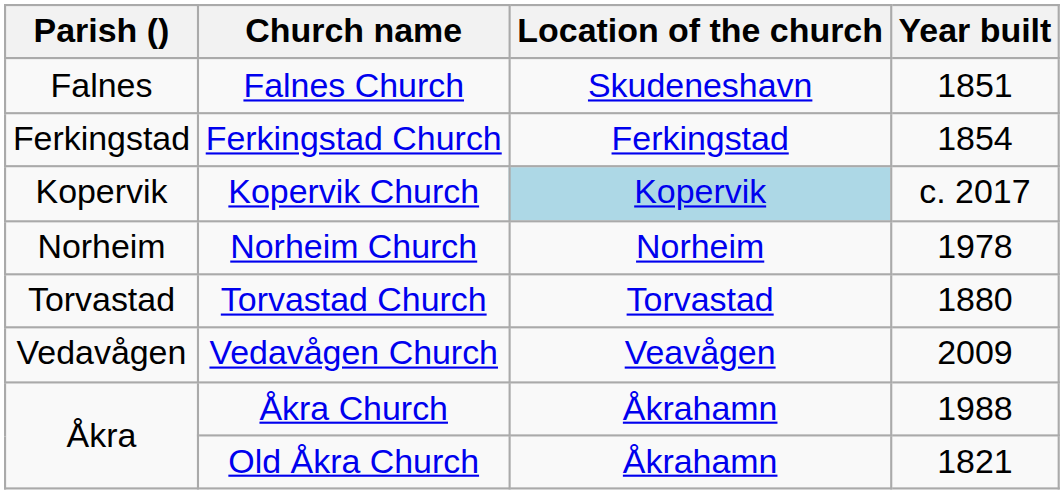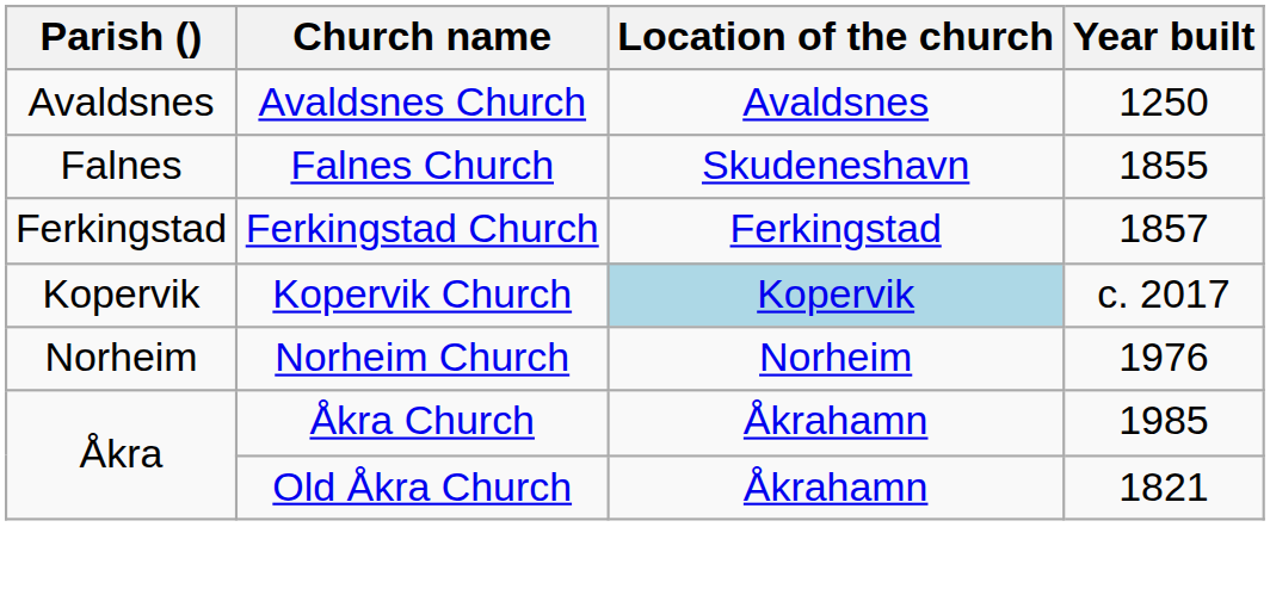+ row: Avaldsnes | Avaldsnes Church | Avaldsnes | 1250
Falnes Church | Year built: 1851 -> 1855
Ferkingstad Church | Year built: 1854 -> 1857
Norheim Church | Year built: 1978 -> 1976
- row: Torvastad | Torvastad Church | Torvastad | 1880
- row: Vedavågen | Vedavågen Church | Veavågen | 2009
Åkra Church | Year built: 1988 -> 1985
